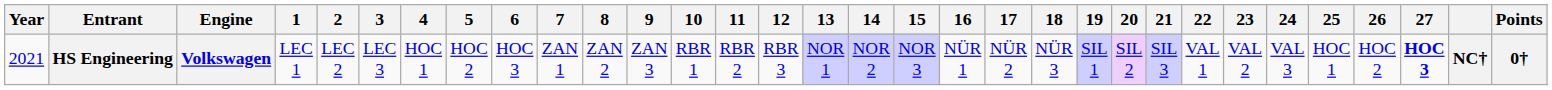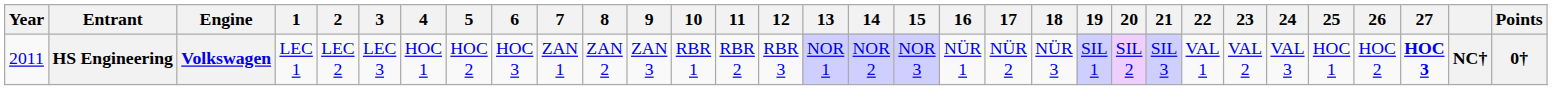HS Engineering | Year: 2021 -> 2011
